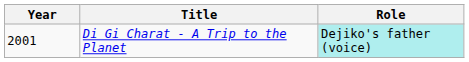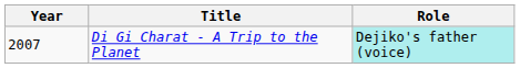Di Gi Charat - A Trip to the Planet | Year: 2001 -> 2007
